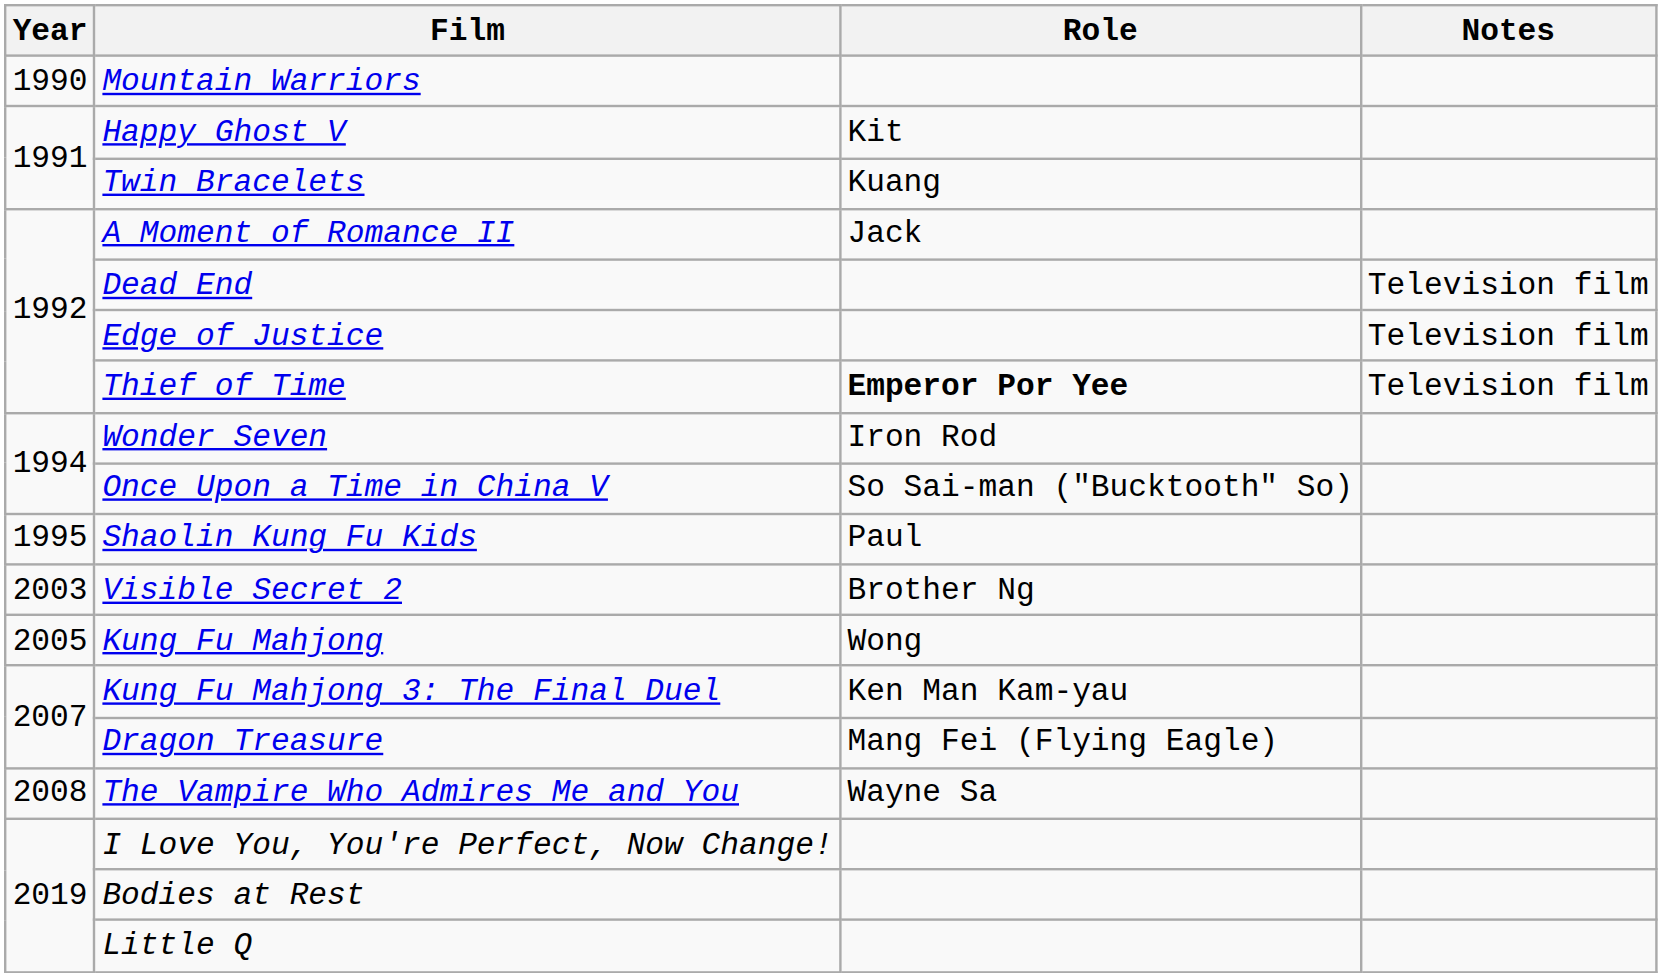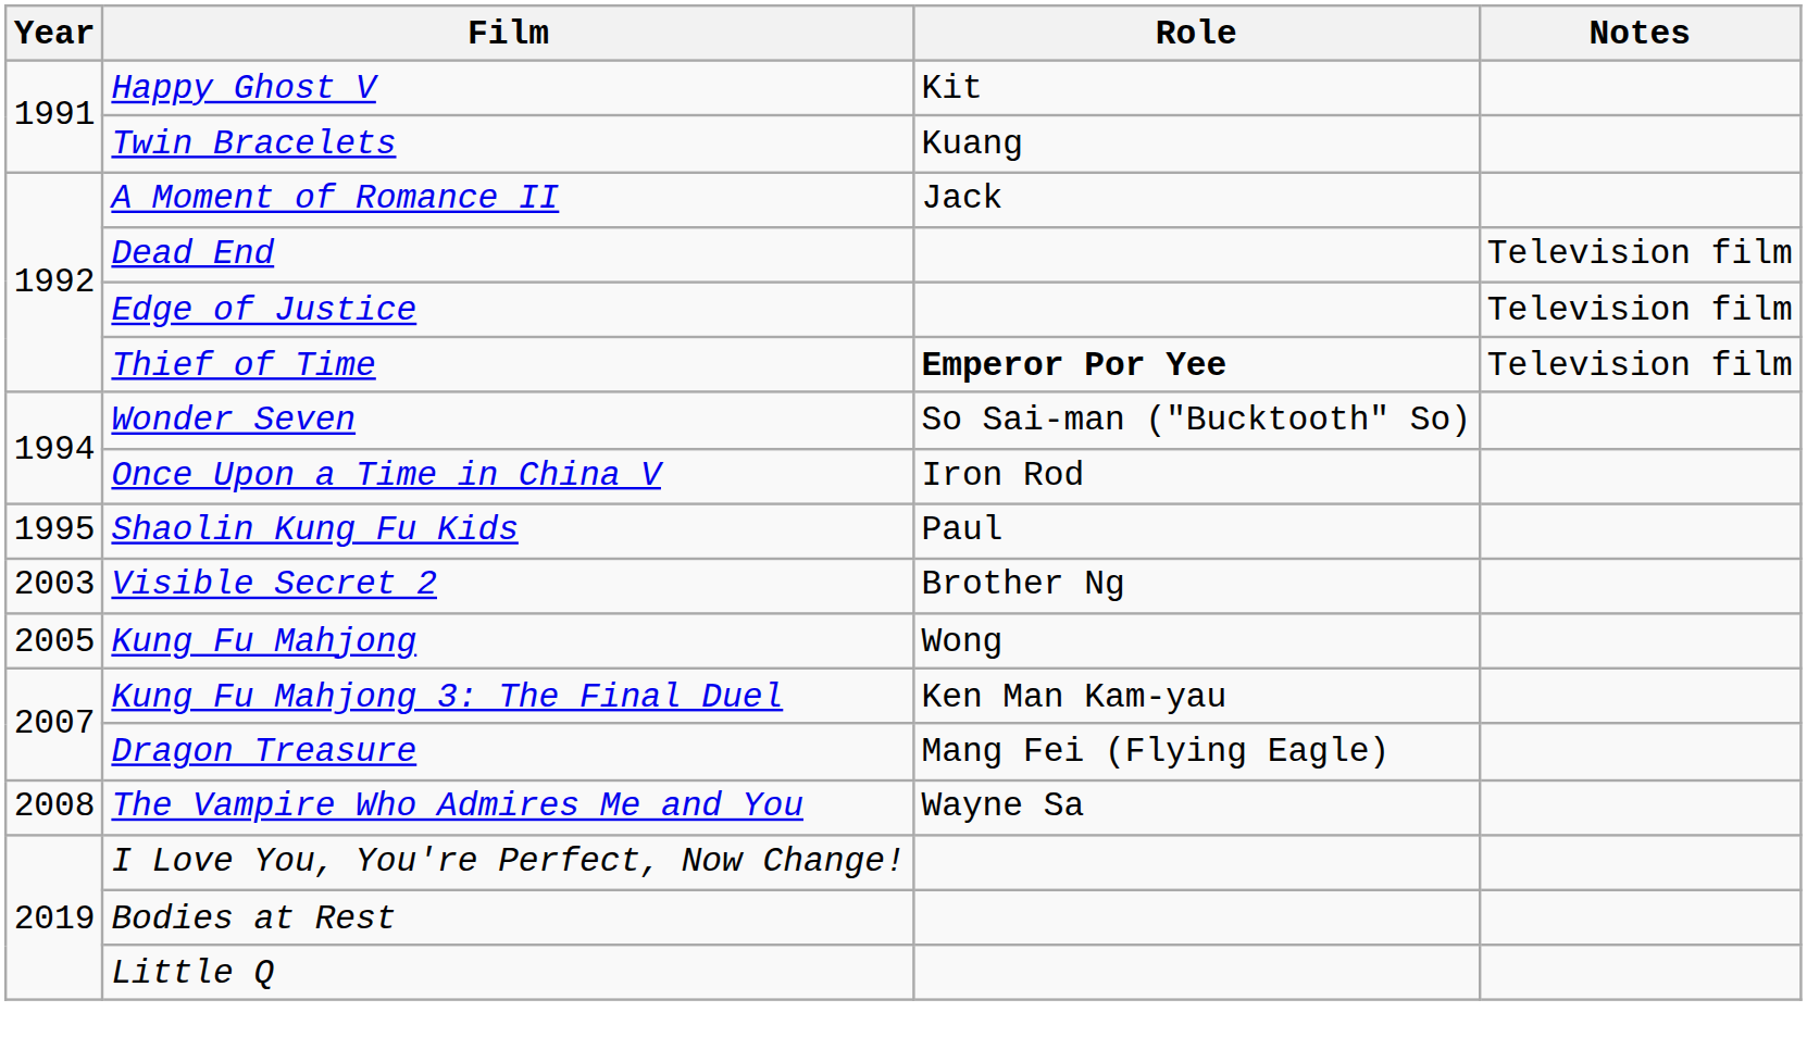- row: 1990 | Mountain Warriors
Wonder Seven | Role: Iron Rod -> So Sai-man ("Bucktooth" So)
Once Upon a Time in China V | Role: So Sai-man ("Bucktooth" So) -> Iron Rod
